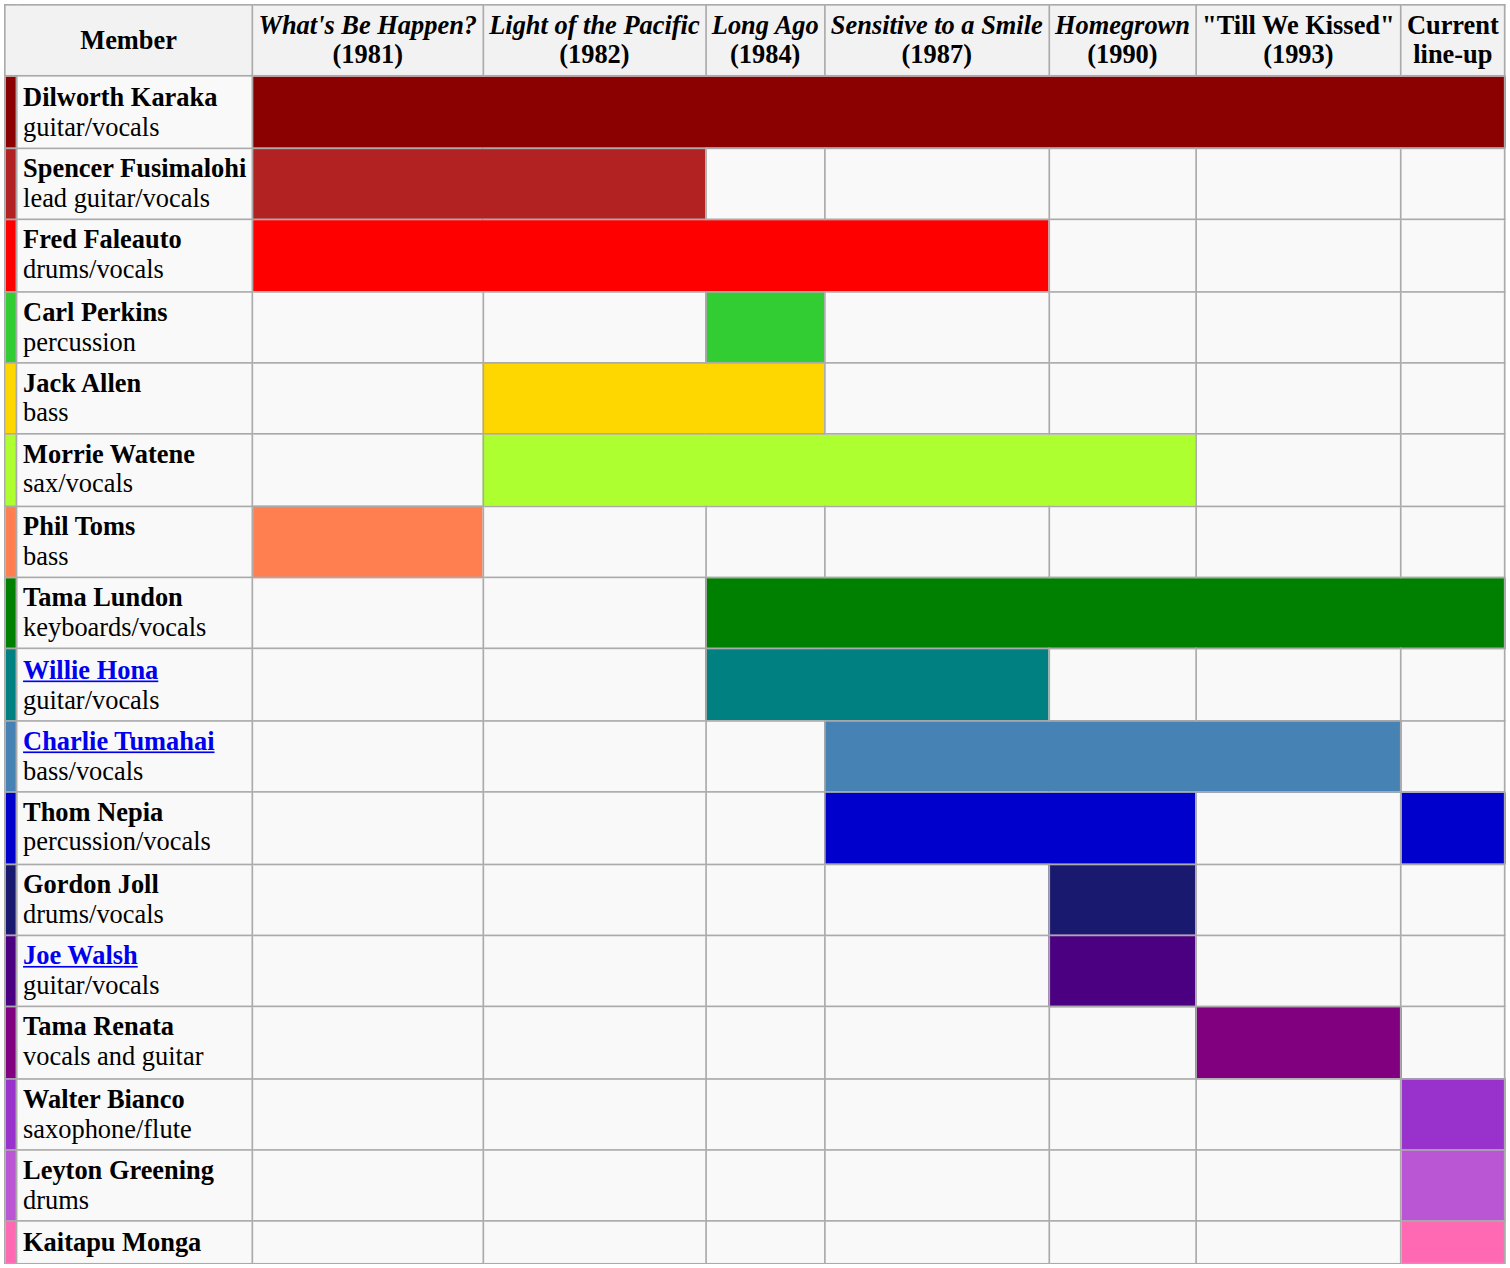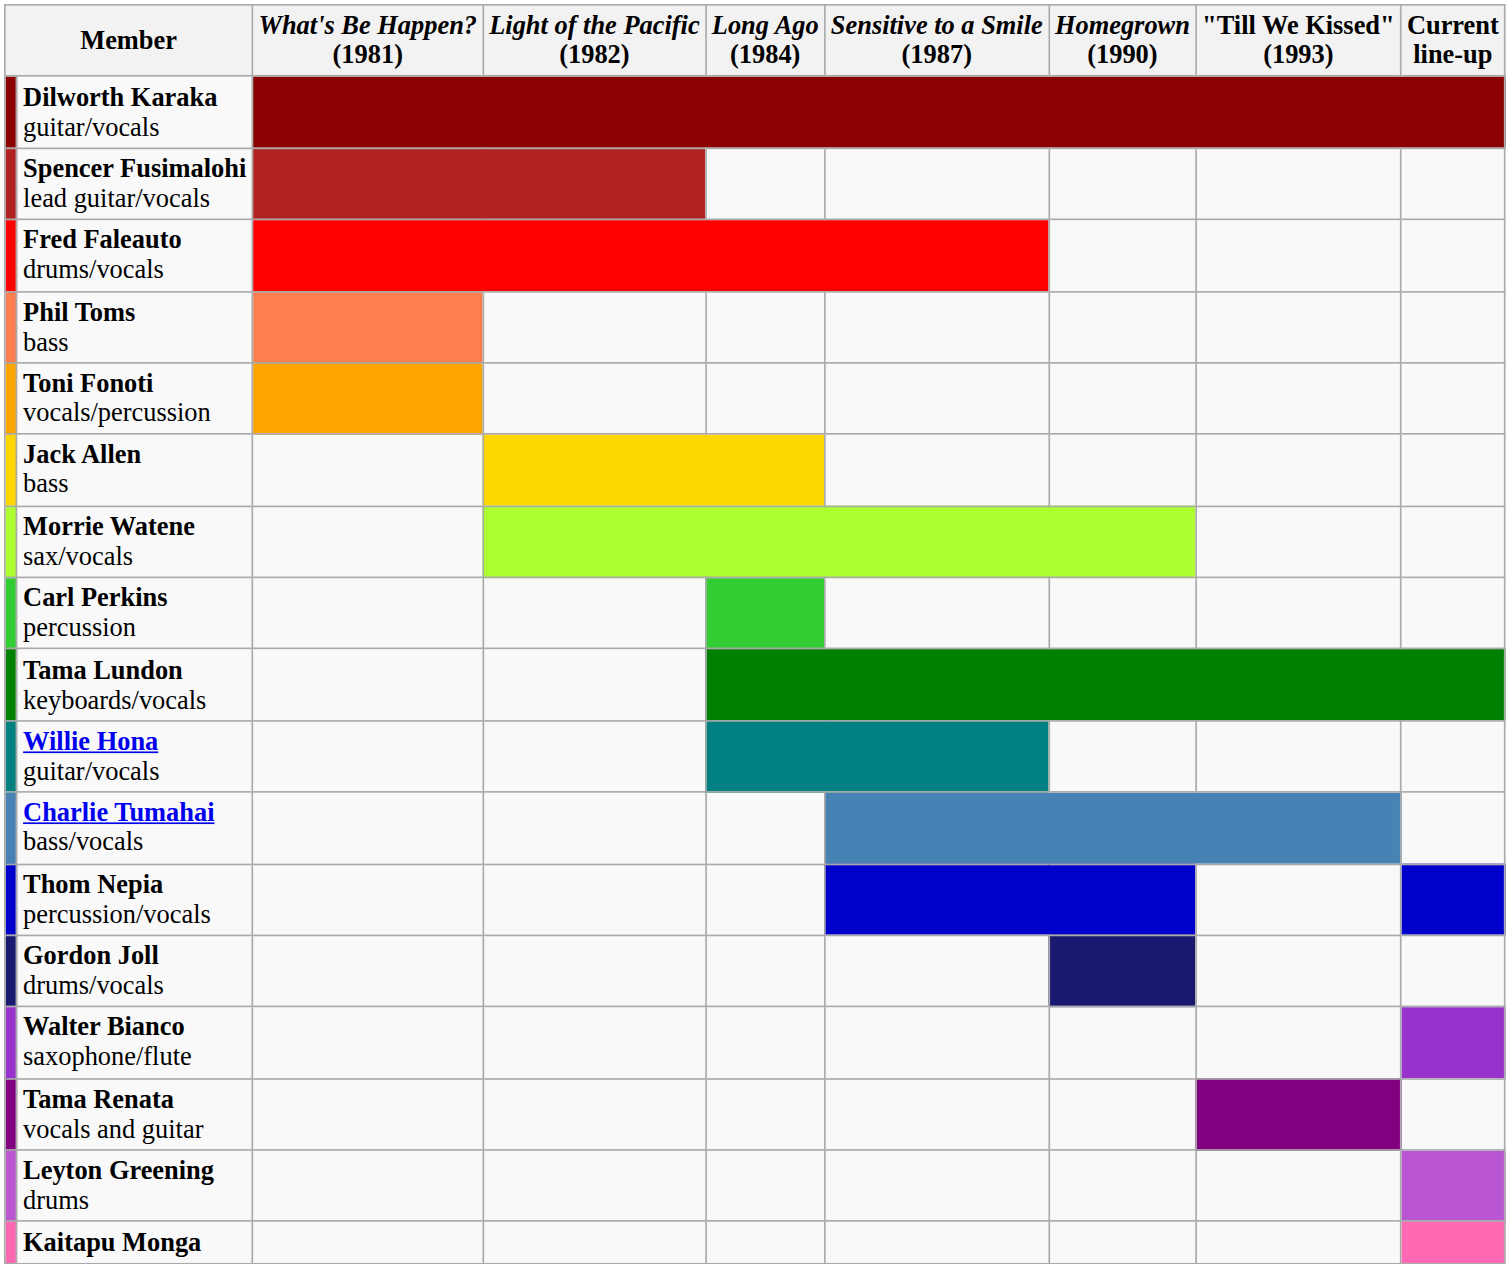rows swapped: Phil Toms bass <-> Carl Perkins percussion
+ row: Toni Fonoti vocals/percussion
- row: Joe Walsh guitar/vocals
rows swapped: Tama Renata vocals and guitar <-> Walter Bianco saxophone/flute
